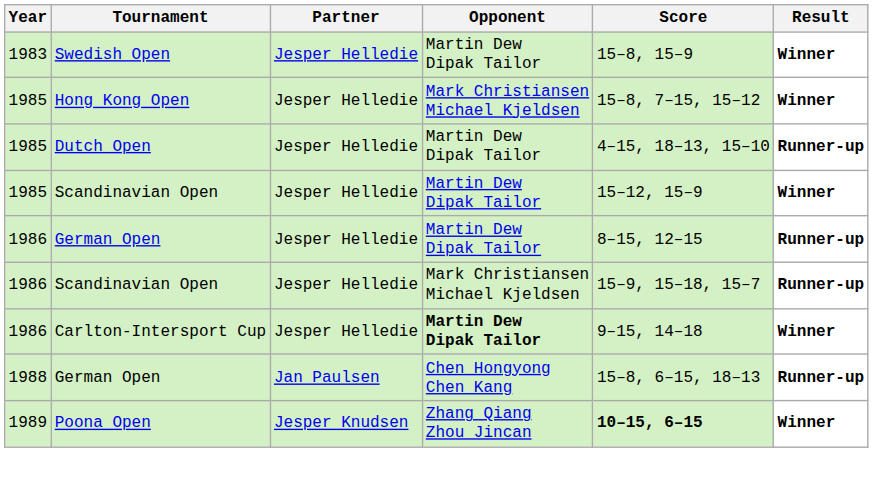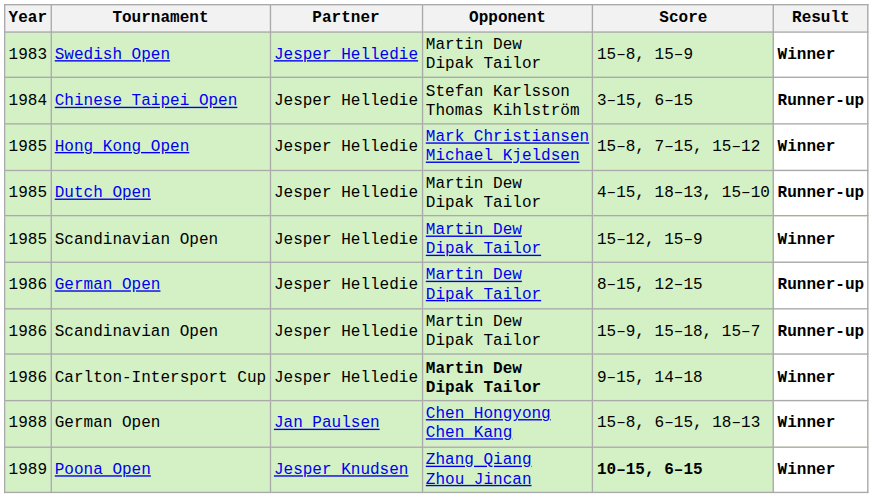+ row: 1984 | Chinese Taipei Open | Jesper Helledie | Stefan Karlsson Thomas Kihlström | 3–15, 6–15 | Runner-up
1986 / Scandinavian Open | Opponent: Mark Christiansen Michael Kjeldsen -> Martin Dew Dipak Tailor
1988 / German Open | Result: Runner-up -> Winner
